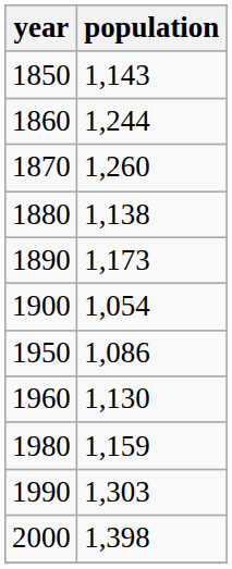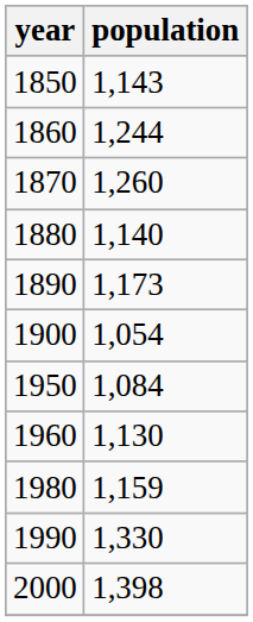1880 | population: 1,138 -> 1,140
1950 | population: 1,086 -> 1,084
1990 | population: 1,303 -> 1,330
